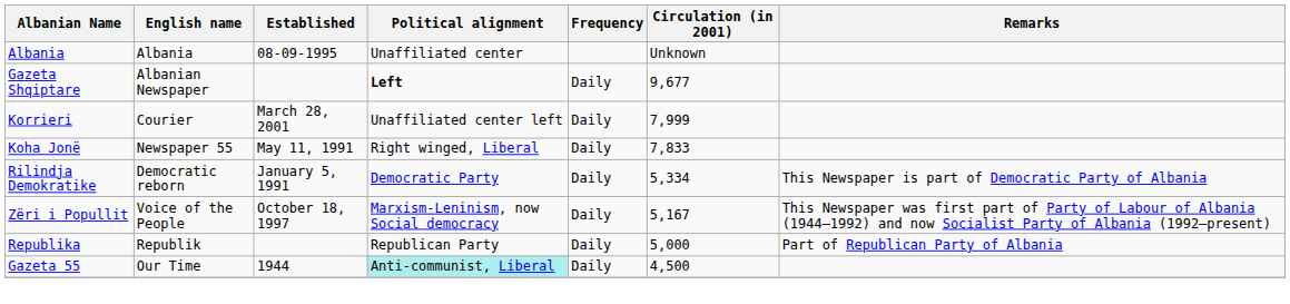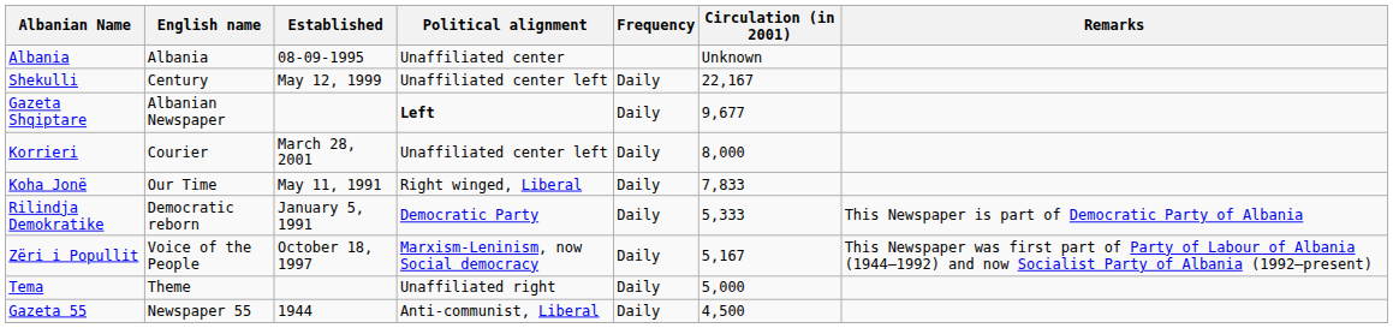+ row: Shekulli | Century | May 12, 1999 | Unaffiliated center left | Daily | 22,167
Korrieri | Circulation (in 2001): 7,999 -> 8,000
Koha Jonë | English name: Newspaper 55 -> Our Time
Rilindja Demokratike | Circulation (in 2001): 5,334 -> 5,333
+ row: Tema | Theme | Unaffiliated right | Daily | 5,000
- row: Republika | Republik | Republican Party | Daily | 5,000 | Part of Republican Party of Albania
Gazeta 55 | English name: Our Time -> Newspaper 55
Gazeta 55 | Political alignment: paleturquoise background -> no background
